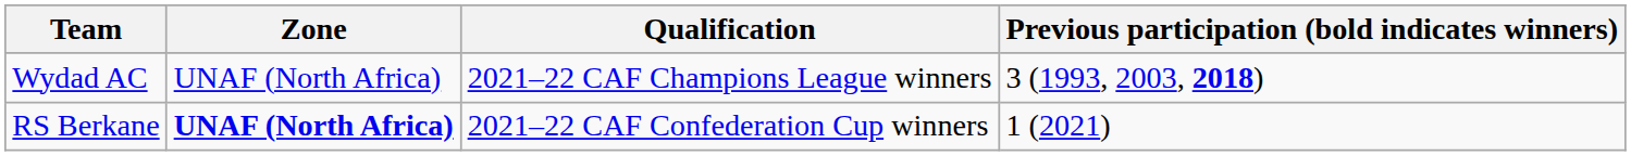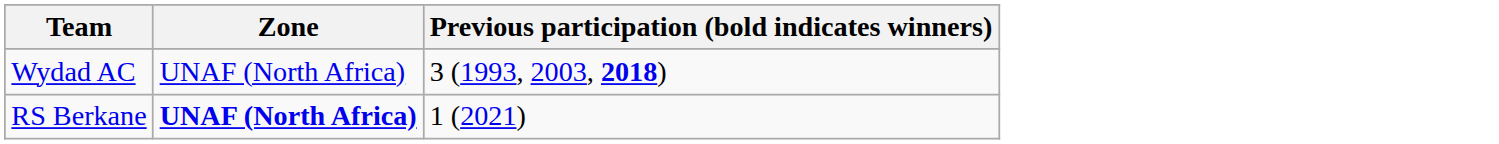- column: Qualification | 2021–22 CAF Champions League winners | 2021–22 CAF Confederation Cup winners
